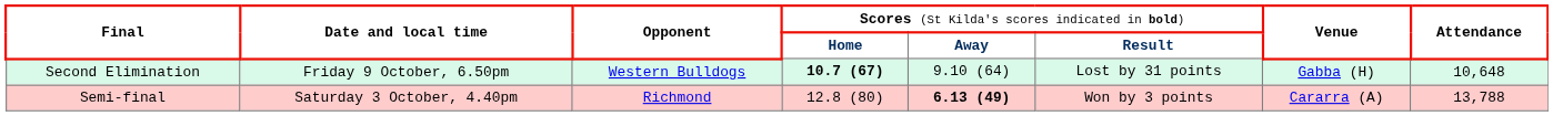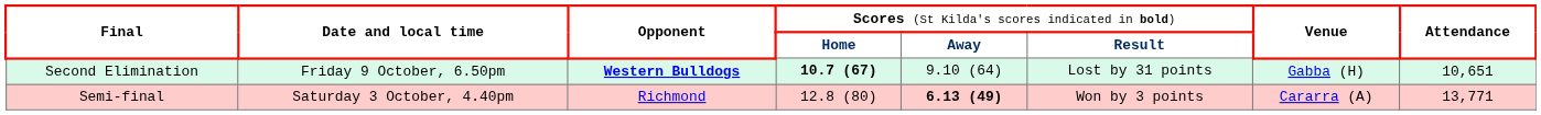Second Elimination | column 3: normal -> bold
Second Elimination | column 8: 10,648 -> 10,651
Semi-final | column 8: 13,788 -> 13,771
